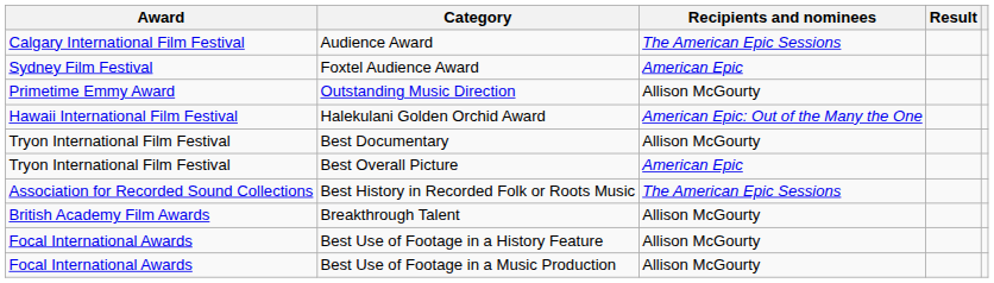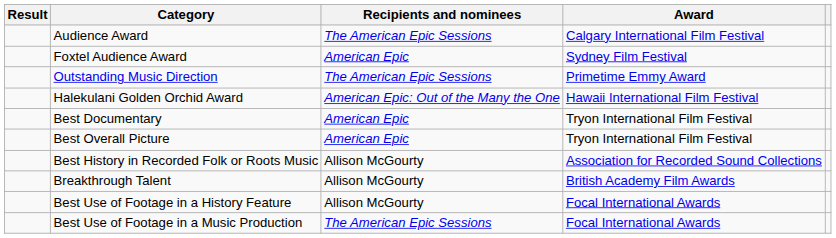columns swapped: Award <-> Result
Outstanding Music Direction | Recipients and nominees: Allison McGourty -> The American Epic Sessions
Best Documentary | Recipients and nominees: Allison McGourty -> American Epic
Best History in Recorded Folk or Roots Music | Recipients and nominees: The American Epic Sessions -> Allison McGourty
Best Use of Footage in a Music Production | Recipients and nominees: Allison McGourty -> The American Epic Sessions
